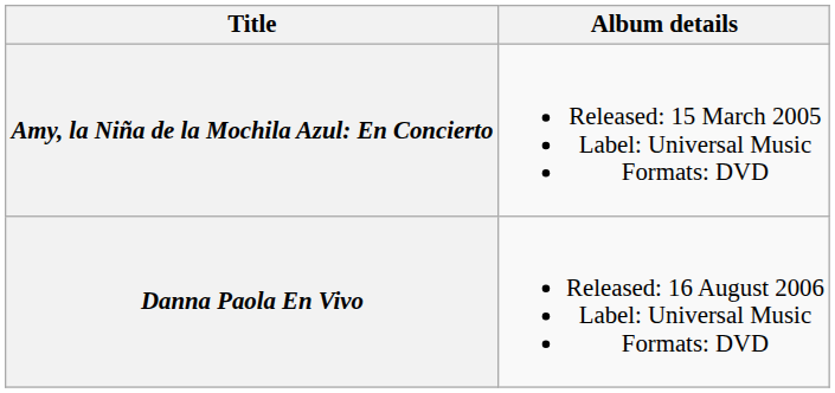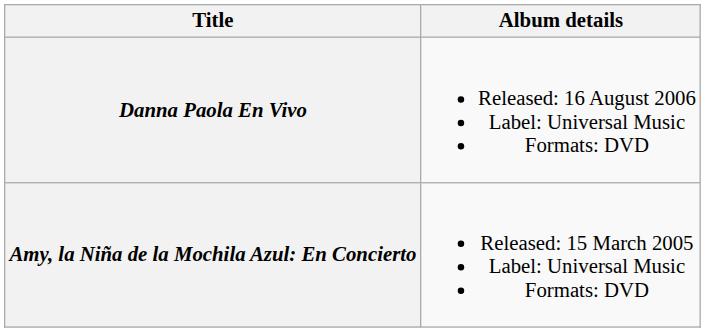rows swapped: Amy, la Niña de la Mochila Azul: En Concierto <-> Danna Paola En Vivo
